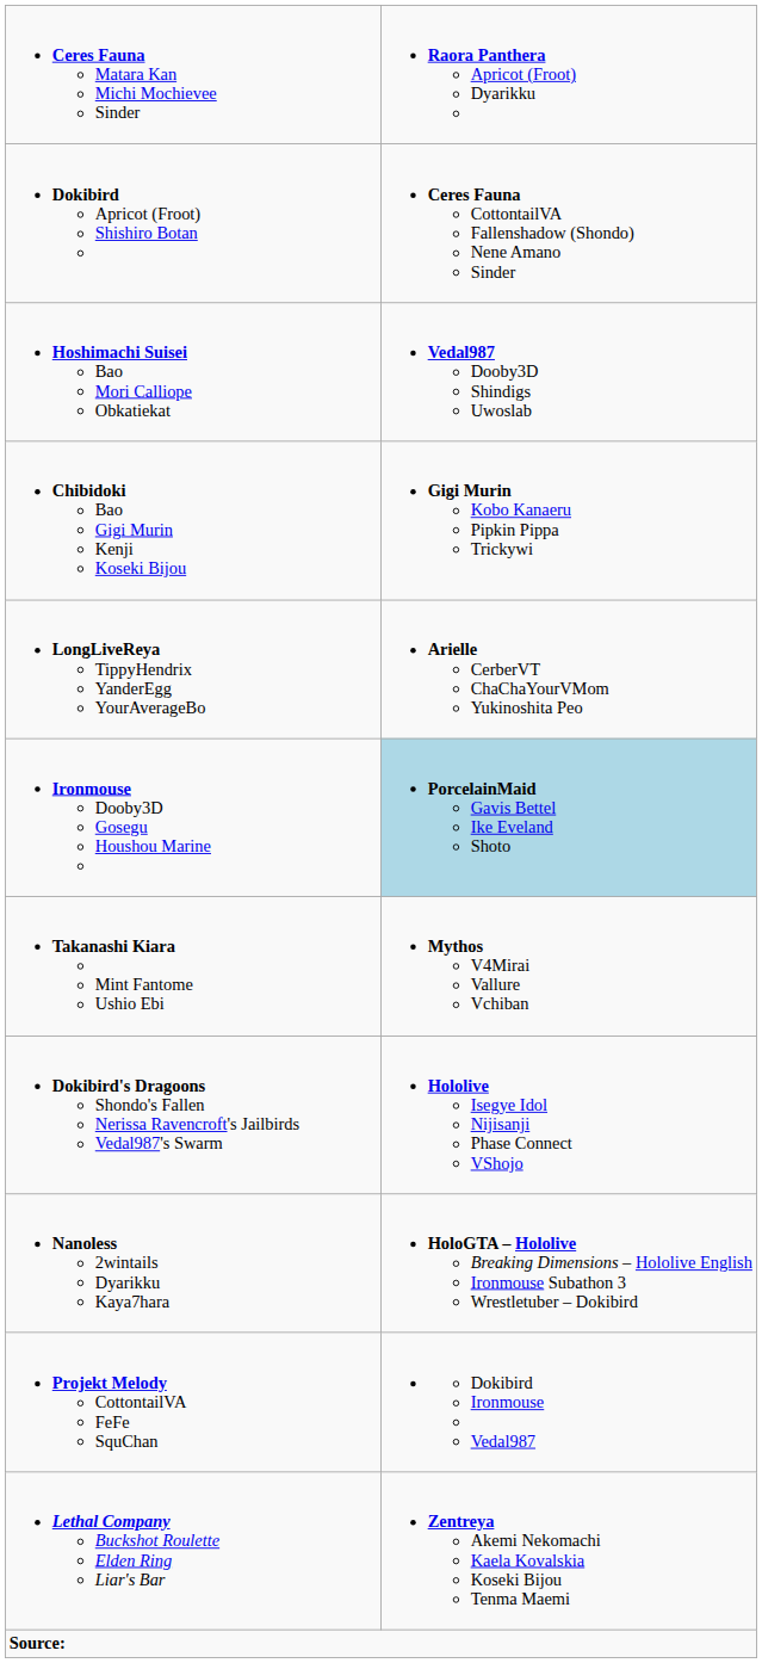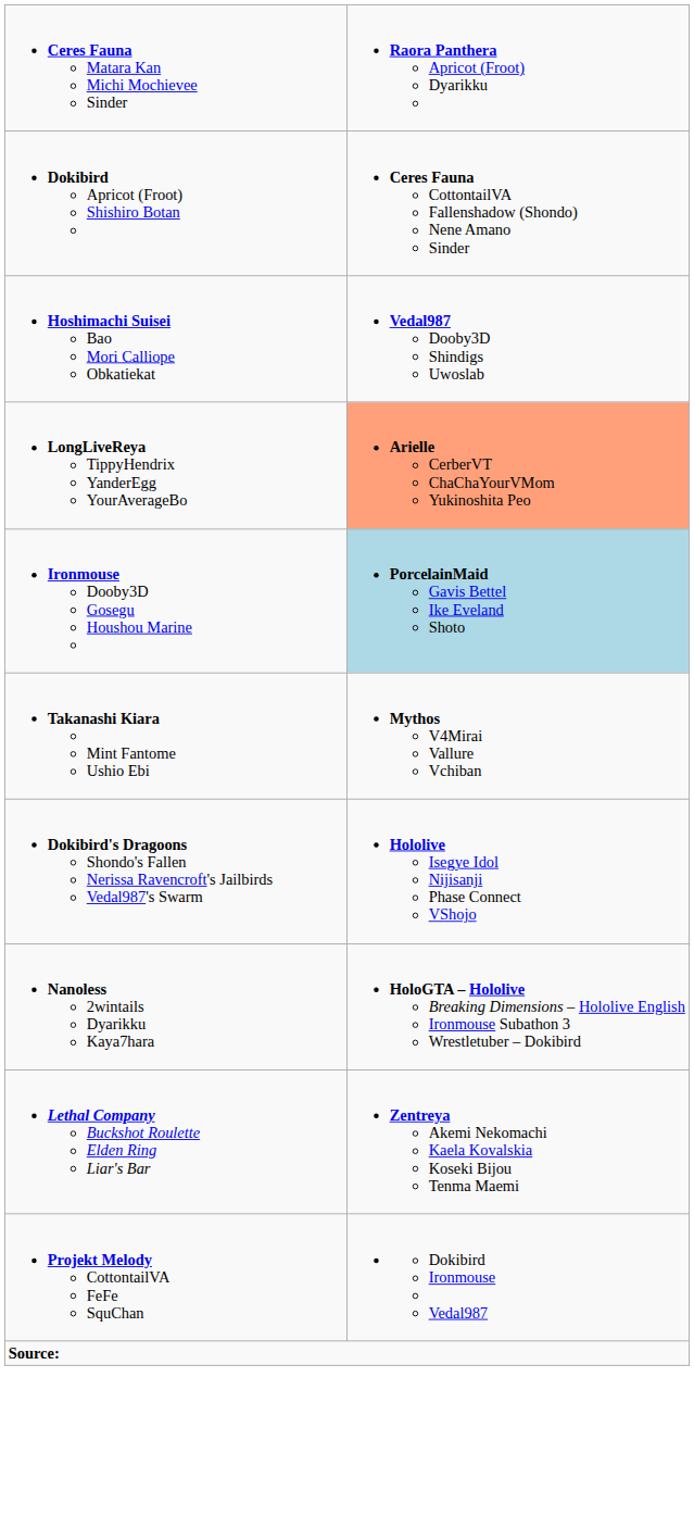- row: Chibidoki Bao Gigi Murin Kenji Koseki Bijou | Gigi Murin Kobo Kanaeru Pipkin Pippa Trickywi
LongLiveReya TippyHendrix YanderEgg YourAverageBo | column 2: no background -> lightsalmon background
rows swapped: Lethal Company Buckshot Roulette Elden Ring Liar's Bar <-> Projekt Melody CottontailVA FeFe SquChan
